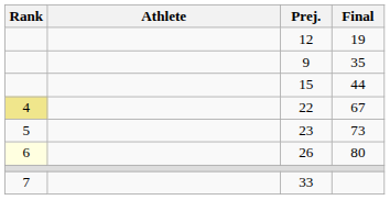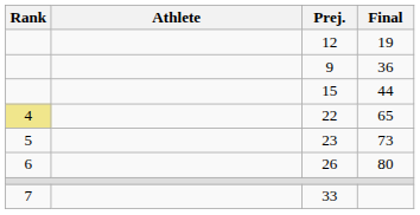9 | Final: 35 -> 36
22 | Final: 67 -> 65
26 | Rank: lightyellow background -> no background
